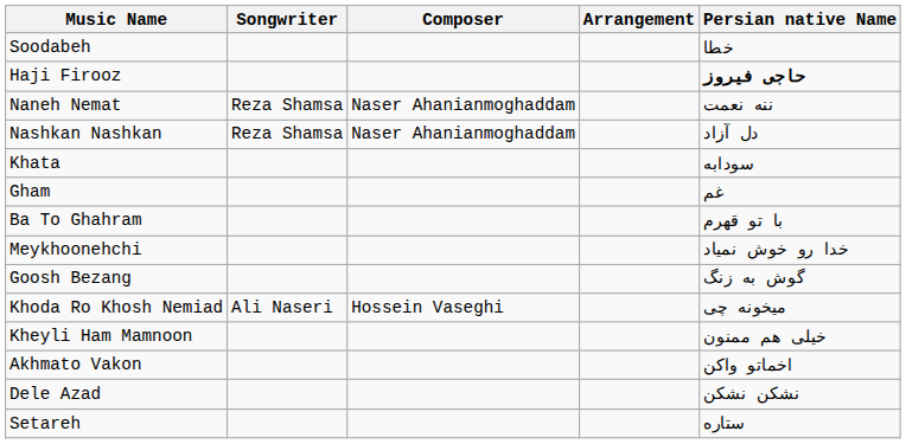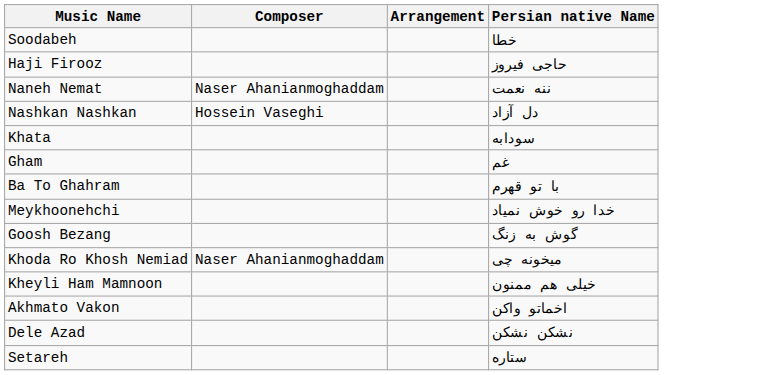- column: Songwriter | Reza Shamsa | Reza Shamsa | Ali Naseri
Haji Firooz | Persian native Name: bold -> normal
Nashkan Nashkan | Composer: Naser Ahanianmoghaddam -> Hossein Vaseghi
Khoda Ro Khosh Nemiad | Composer: Hossein Vaseghi -> Naser Ahanianmoghaddam
